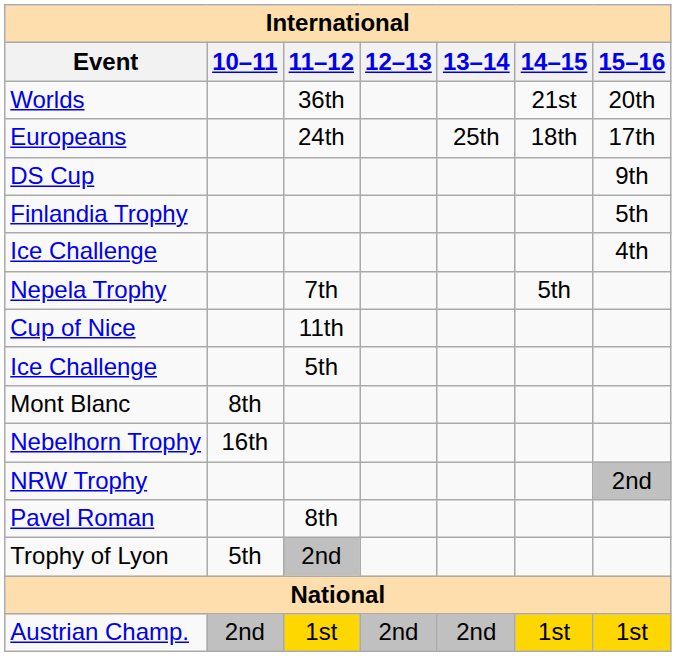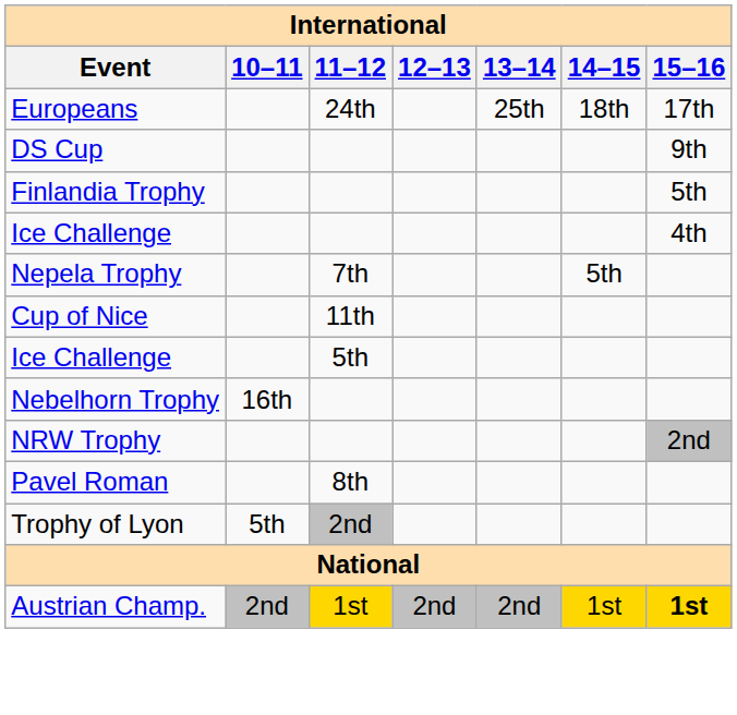- row: Worlds | 36th | 21st | 20th
- row: Mont Blanc | 8th
Austrian Champ. | 15–16: normal -> bold
